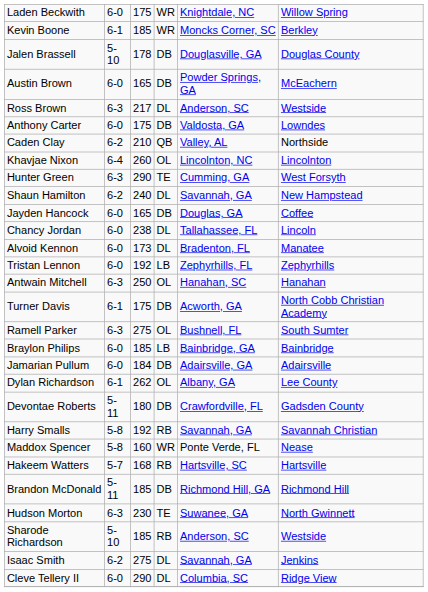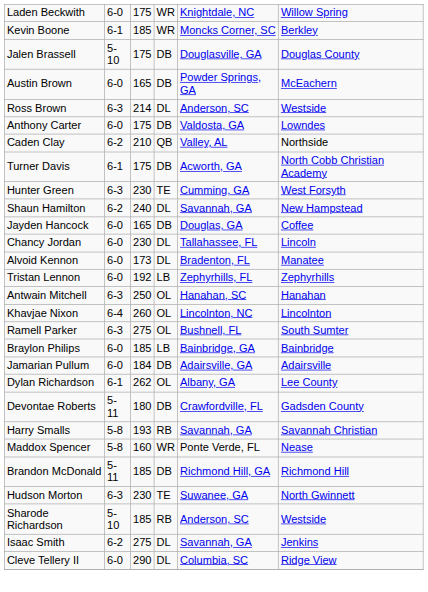Jalen Brassell | column 3: 178 -> 175
Ross Brown | column 3: 217 -> 214
rows swapped: Turner Davis <-> Khavjae Nixon
Hunter Green | column 3: 290 -> 230
Chancy Jordan | column 3: 238 -> 230
Harry Smalls | column 3: 192 -> 193
- row: Hakeem Watters | 5-7 | 168 | RB | Hartsville, SC | Hartsville
